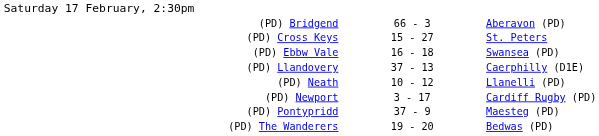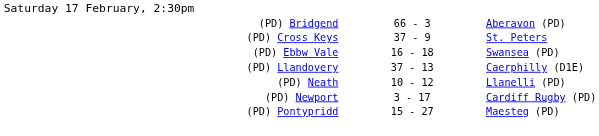(PD) Cross Keys | column 2: 15 - 27 -> 37 - 9
(PD) Pontypridd | column 2: 37 - 9 -> 15 - 27
- row: (PD) The Wanderers | 19 - 20 | Bedwas (PD)
